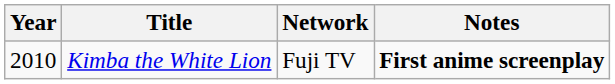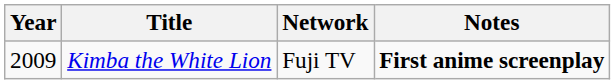Kimba the White Lion | Year: 2010 -> 2009
